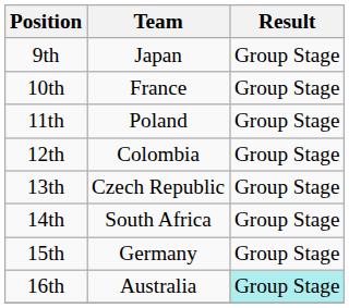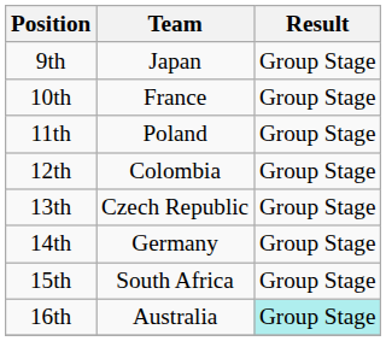14th | Team: South Africa -> Germany
15th | Team: Germany -> South Africa
